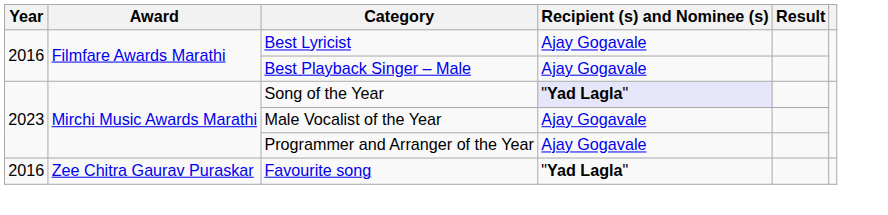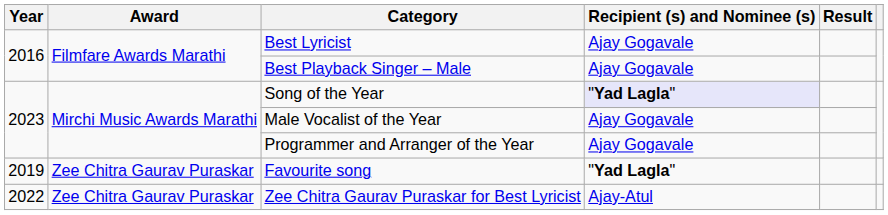Favourite song | Year: 2016 -> 2019
+ row: 2022 | Zee Chitra Gaurav Puraskar | Zee Chitra Gaurav Puraskar for Best Lyricist | Ajay-Atul
